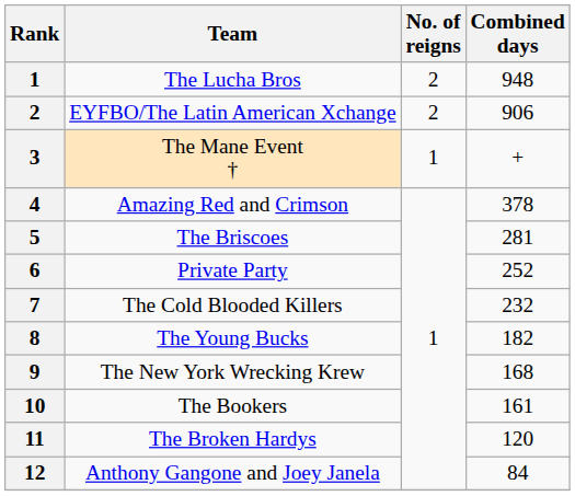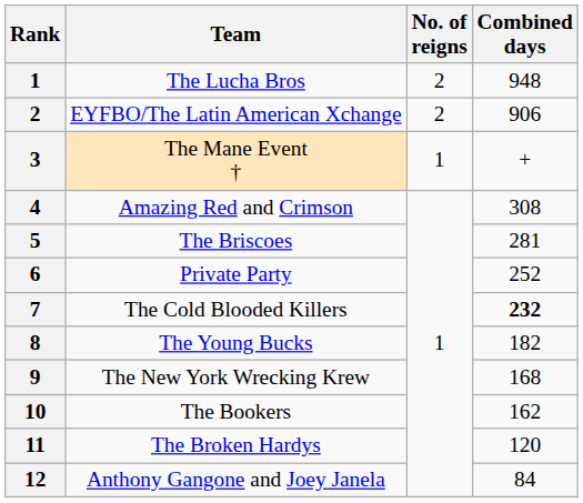Amazing Red and Crimson | Combined days: 378 -> 308
The Cold Blooded Killers | Combined days: normal -> bold
The Bookers | Combined days: 161 -> 162
